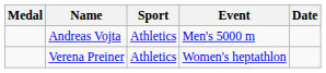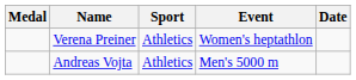rows swapped: Verena Preiner <-> Andreas Vojta
